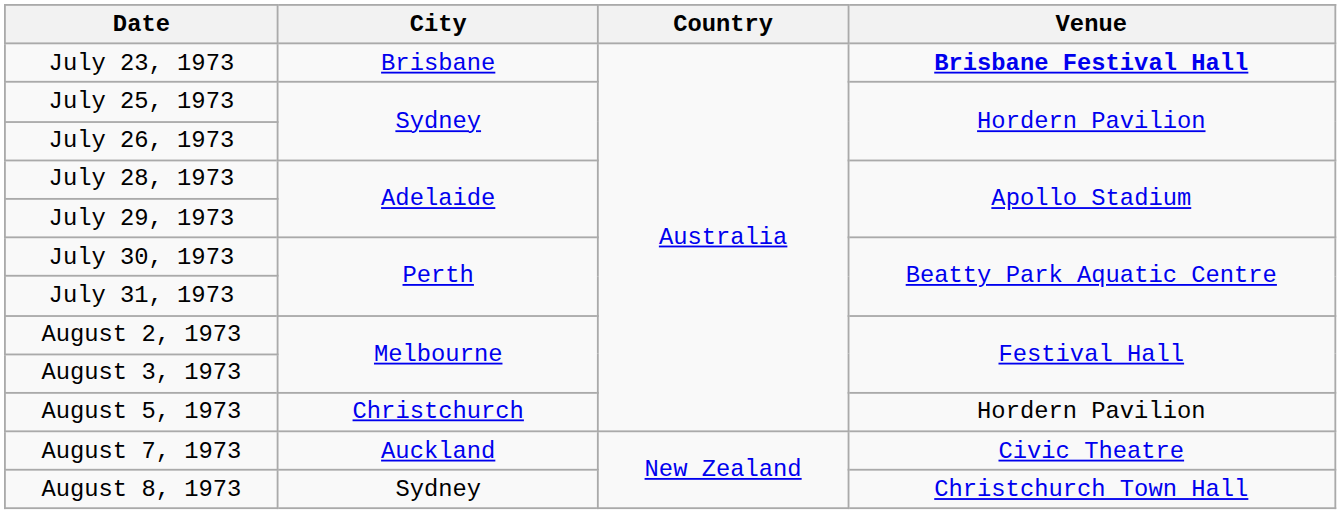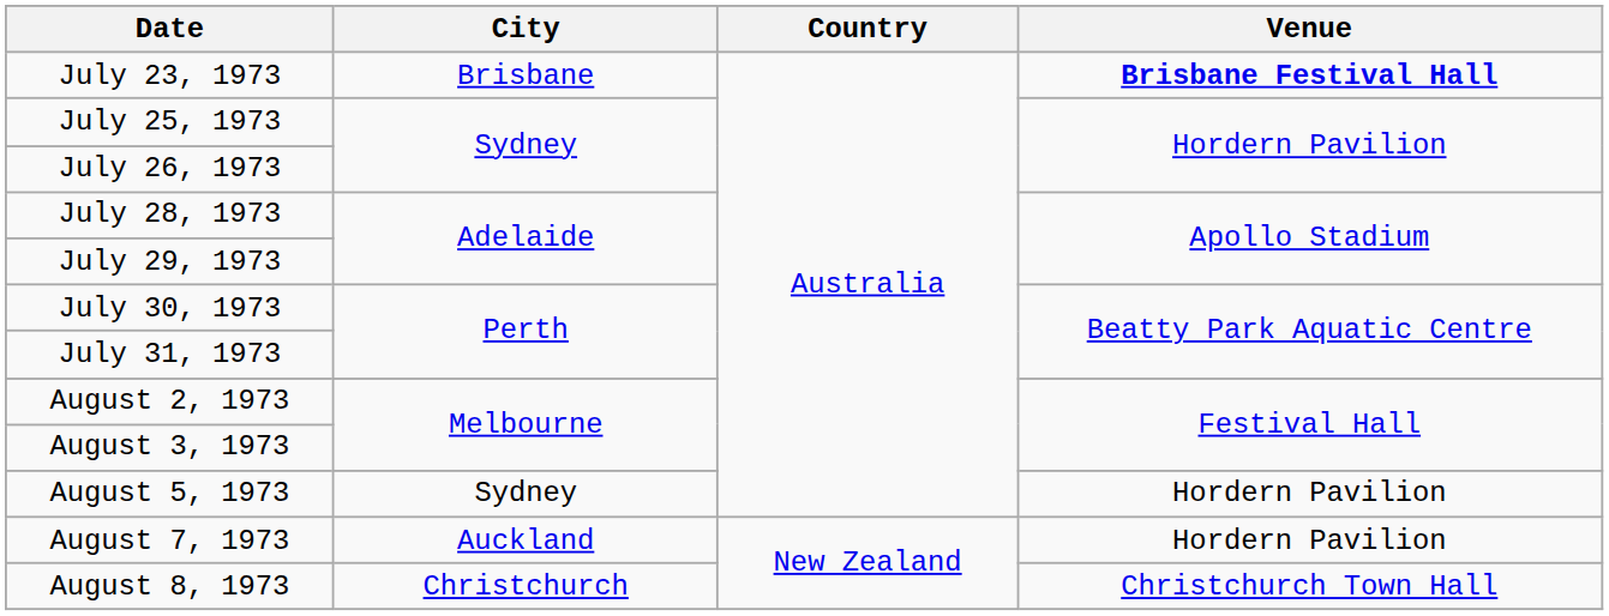August 5, 1973 | City: Christchurch -> Sydney
August 7, 1973 | Venue: Civic Theatre -> Hordern Pavilion
August 8, 1973 | City: Sydney -> Christchurch
